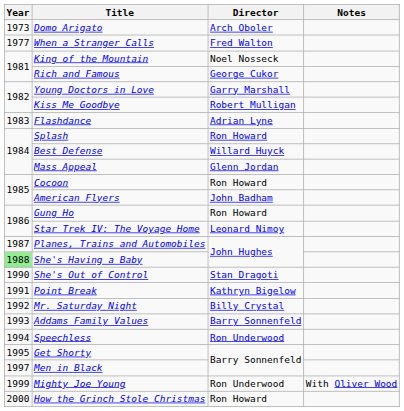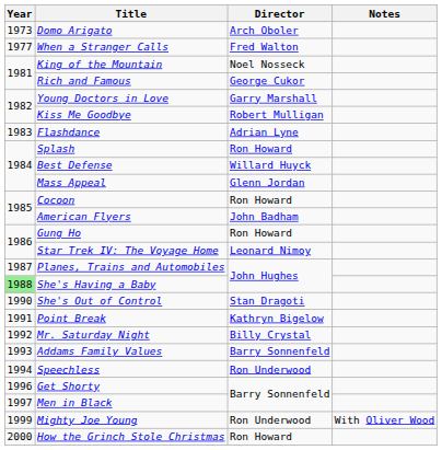Get Shorty | Year: 1995 -> 1996
